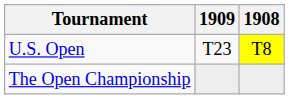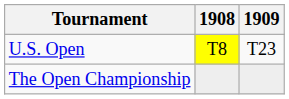columns swapped: 1908 <-> 1909
